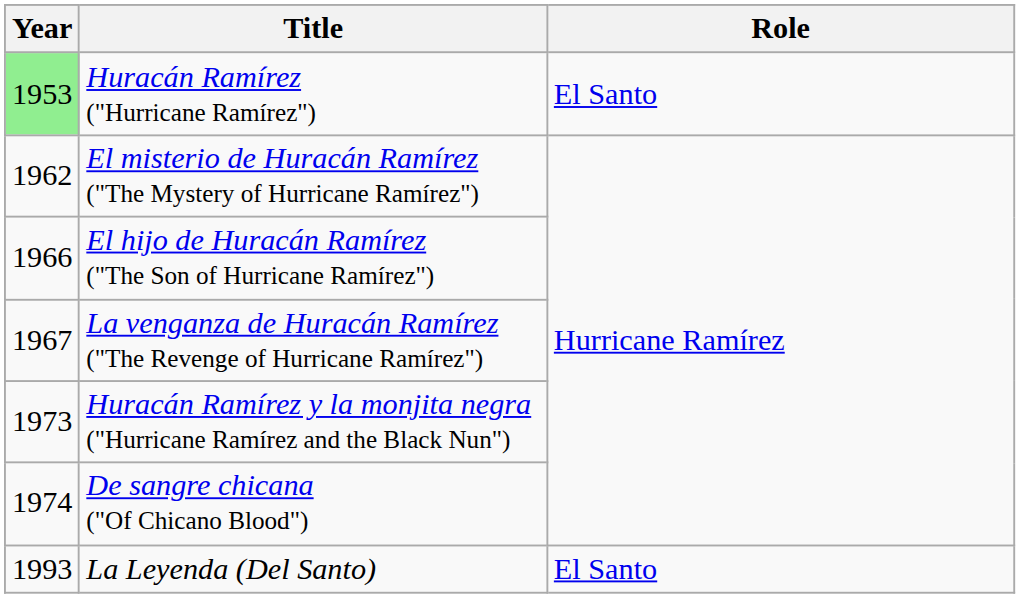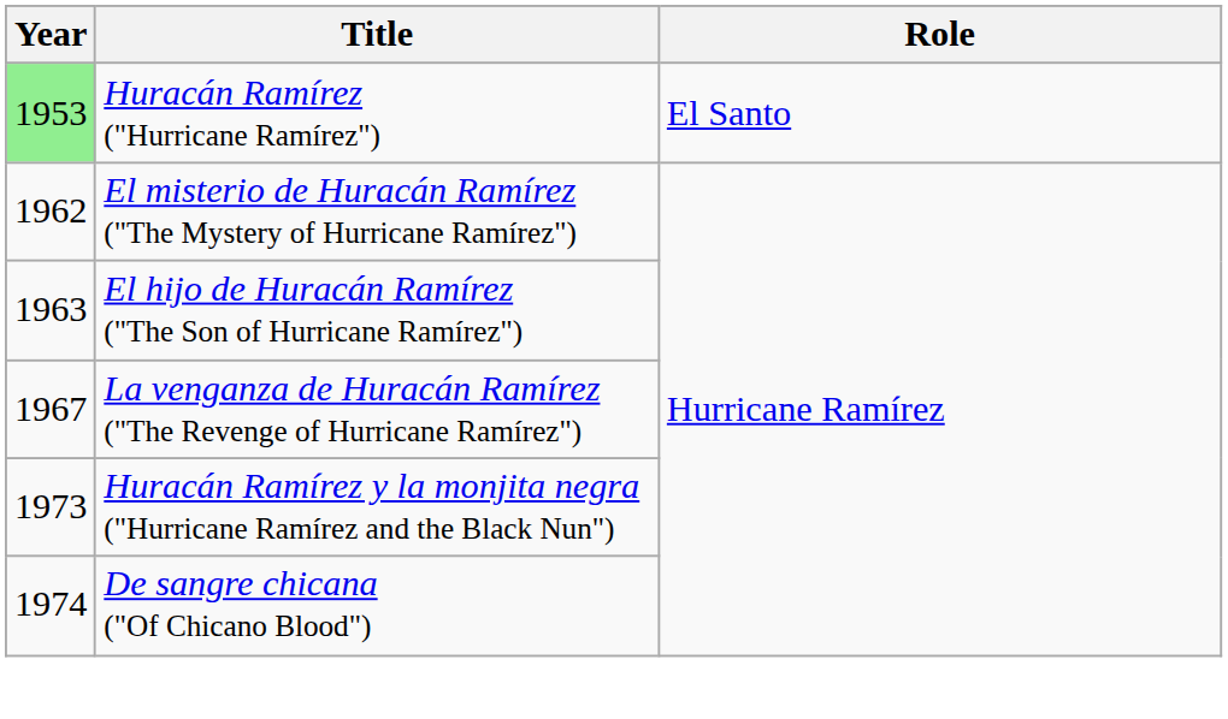El hijo de Huracán Ramírez ("The Son of Hurricane Ramírez") | Year: 1966 -> 1963
- row: 1993 | La Leyenda (Del Santo) | El Santo
